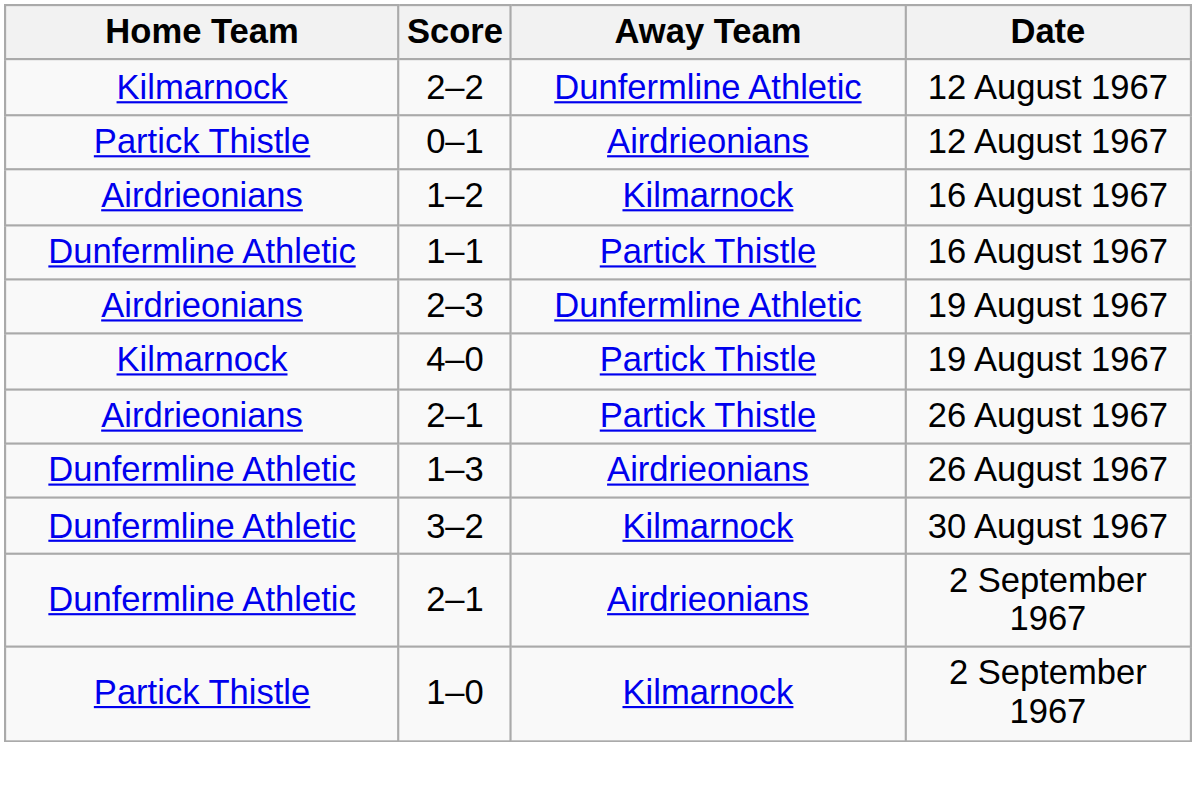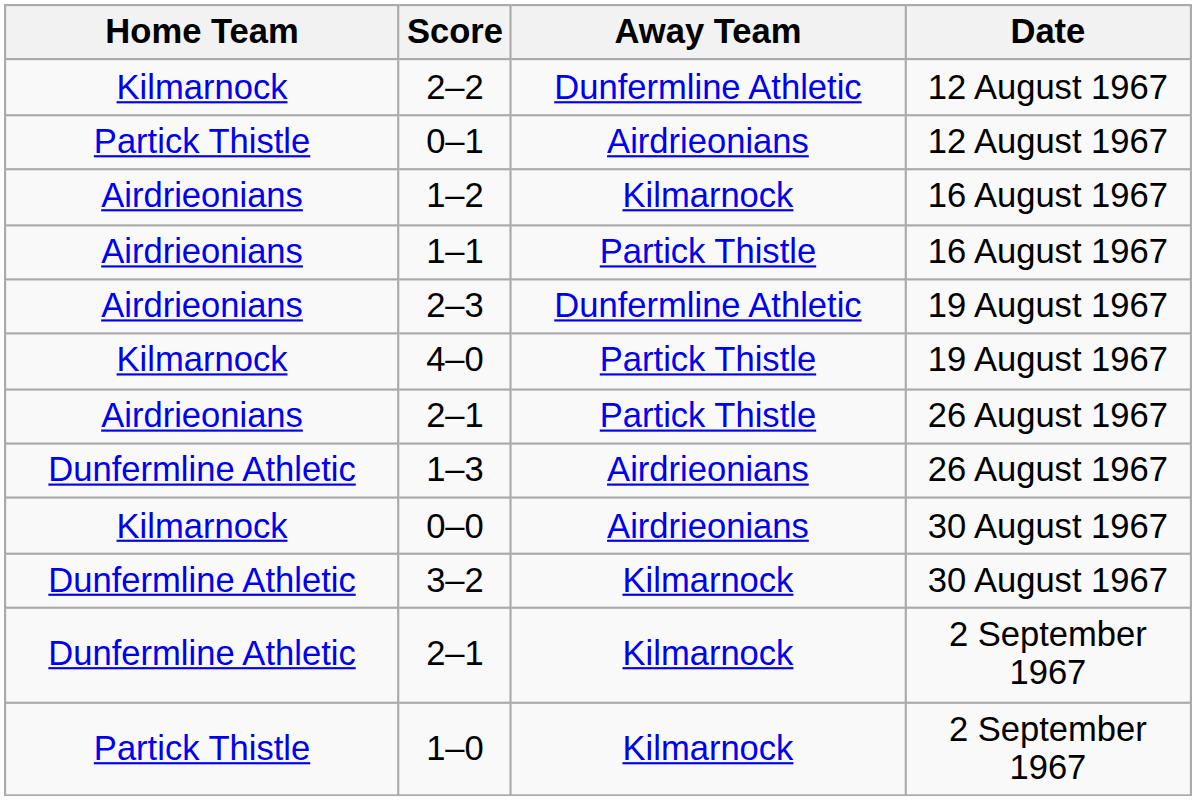1–1 | Home Team: Dunfermline Athletic -> Airdrieonians
+ row: Kilmarnock | 0–0 | Airdrieonians | 30 August 1967
2–1 / 2 September 1967 | Away Team: Airdrieonians -> Kilmarnock
